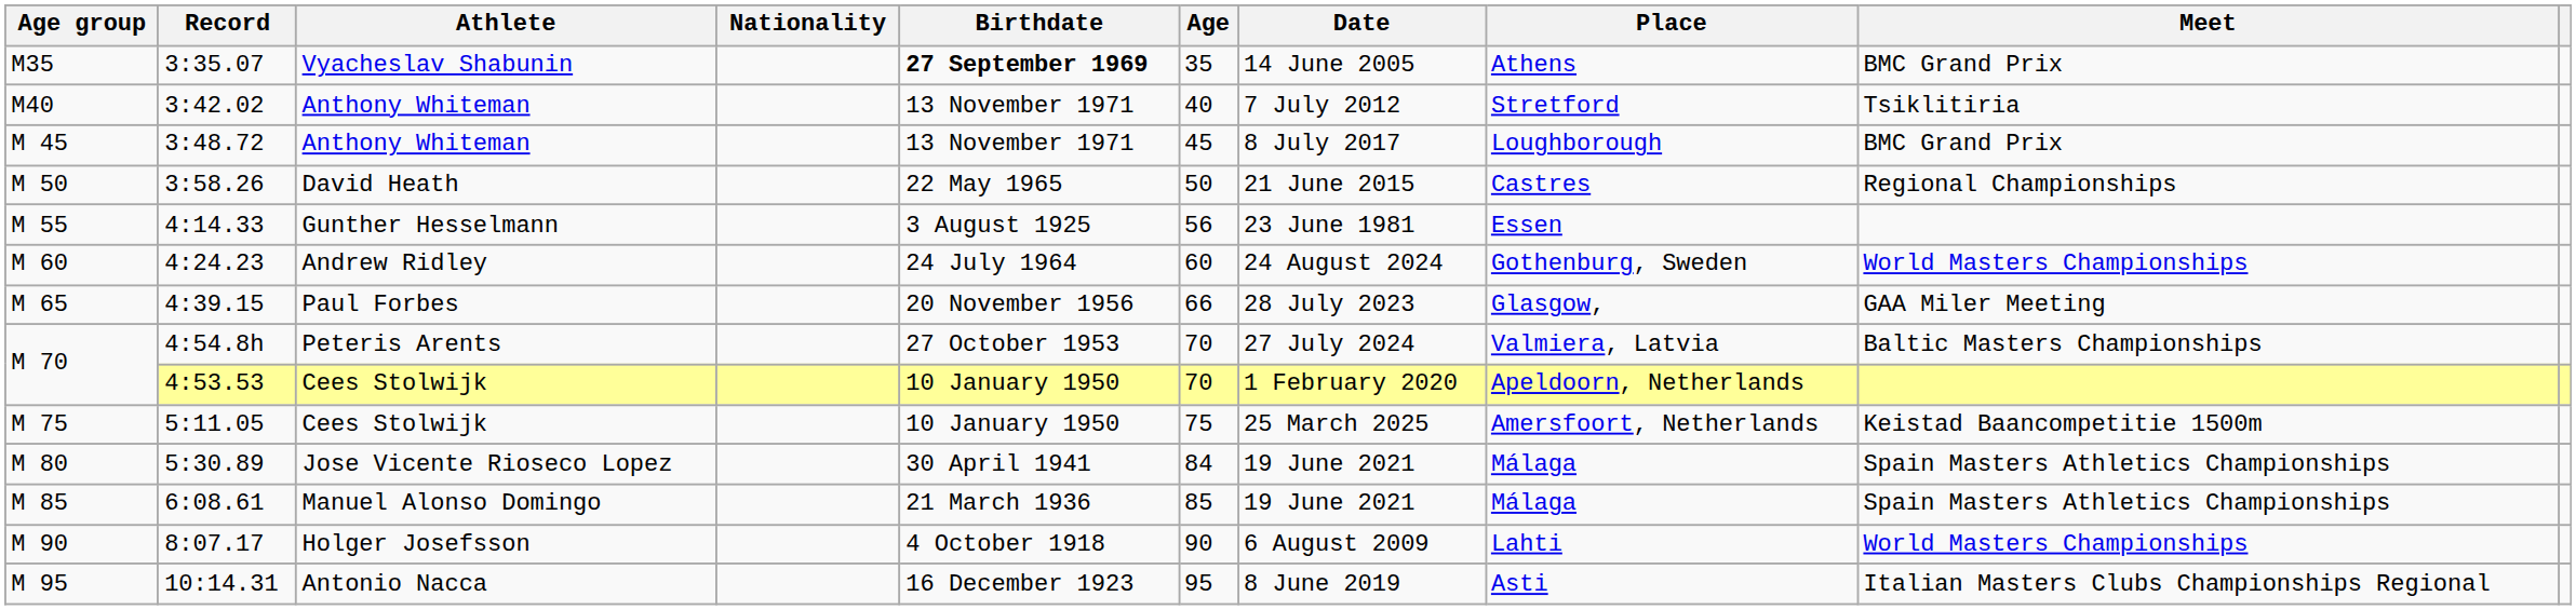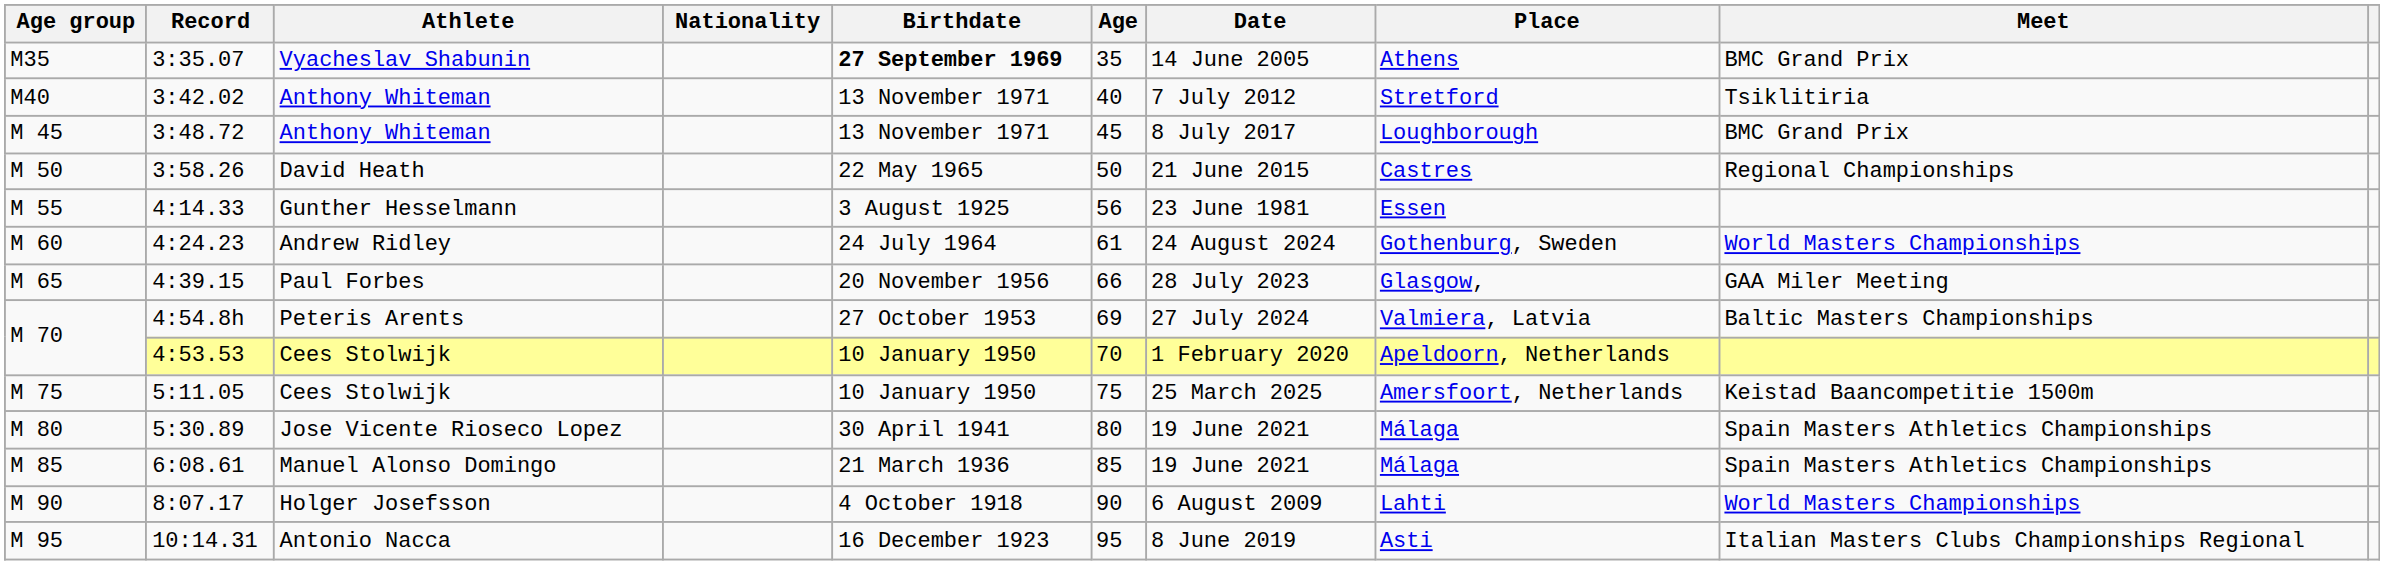4:24.23 | Age: 60 -> 61
4:54.8h | Age: 70 -> 69
5:30.89 | Age: 84 -> 80
